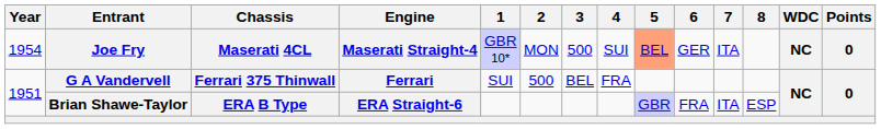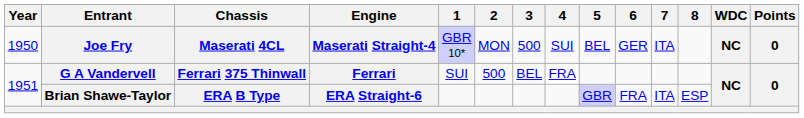Joe Fry | Year: 1954 -> 1950
Joe Fry | 5: lightsalmon background -> no background
